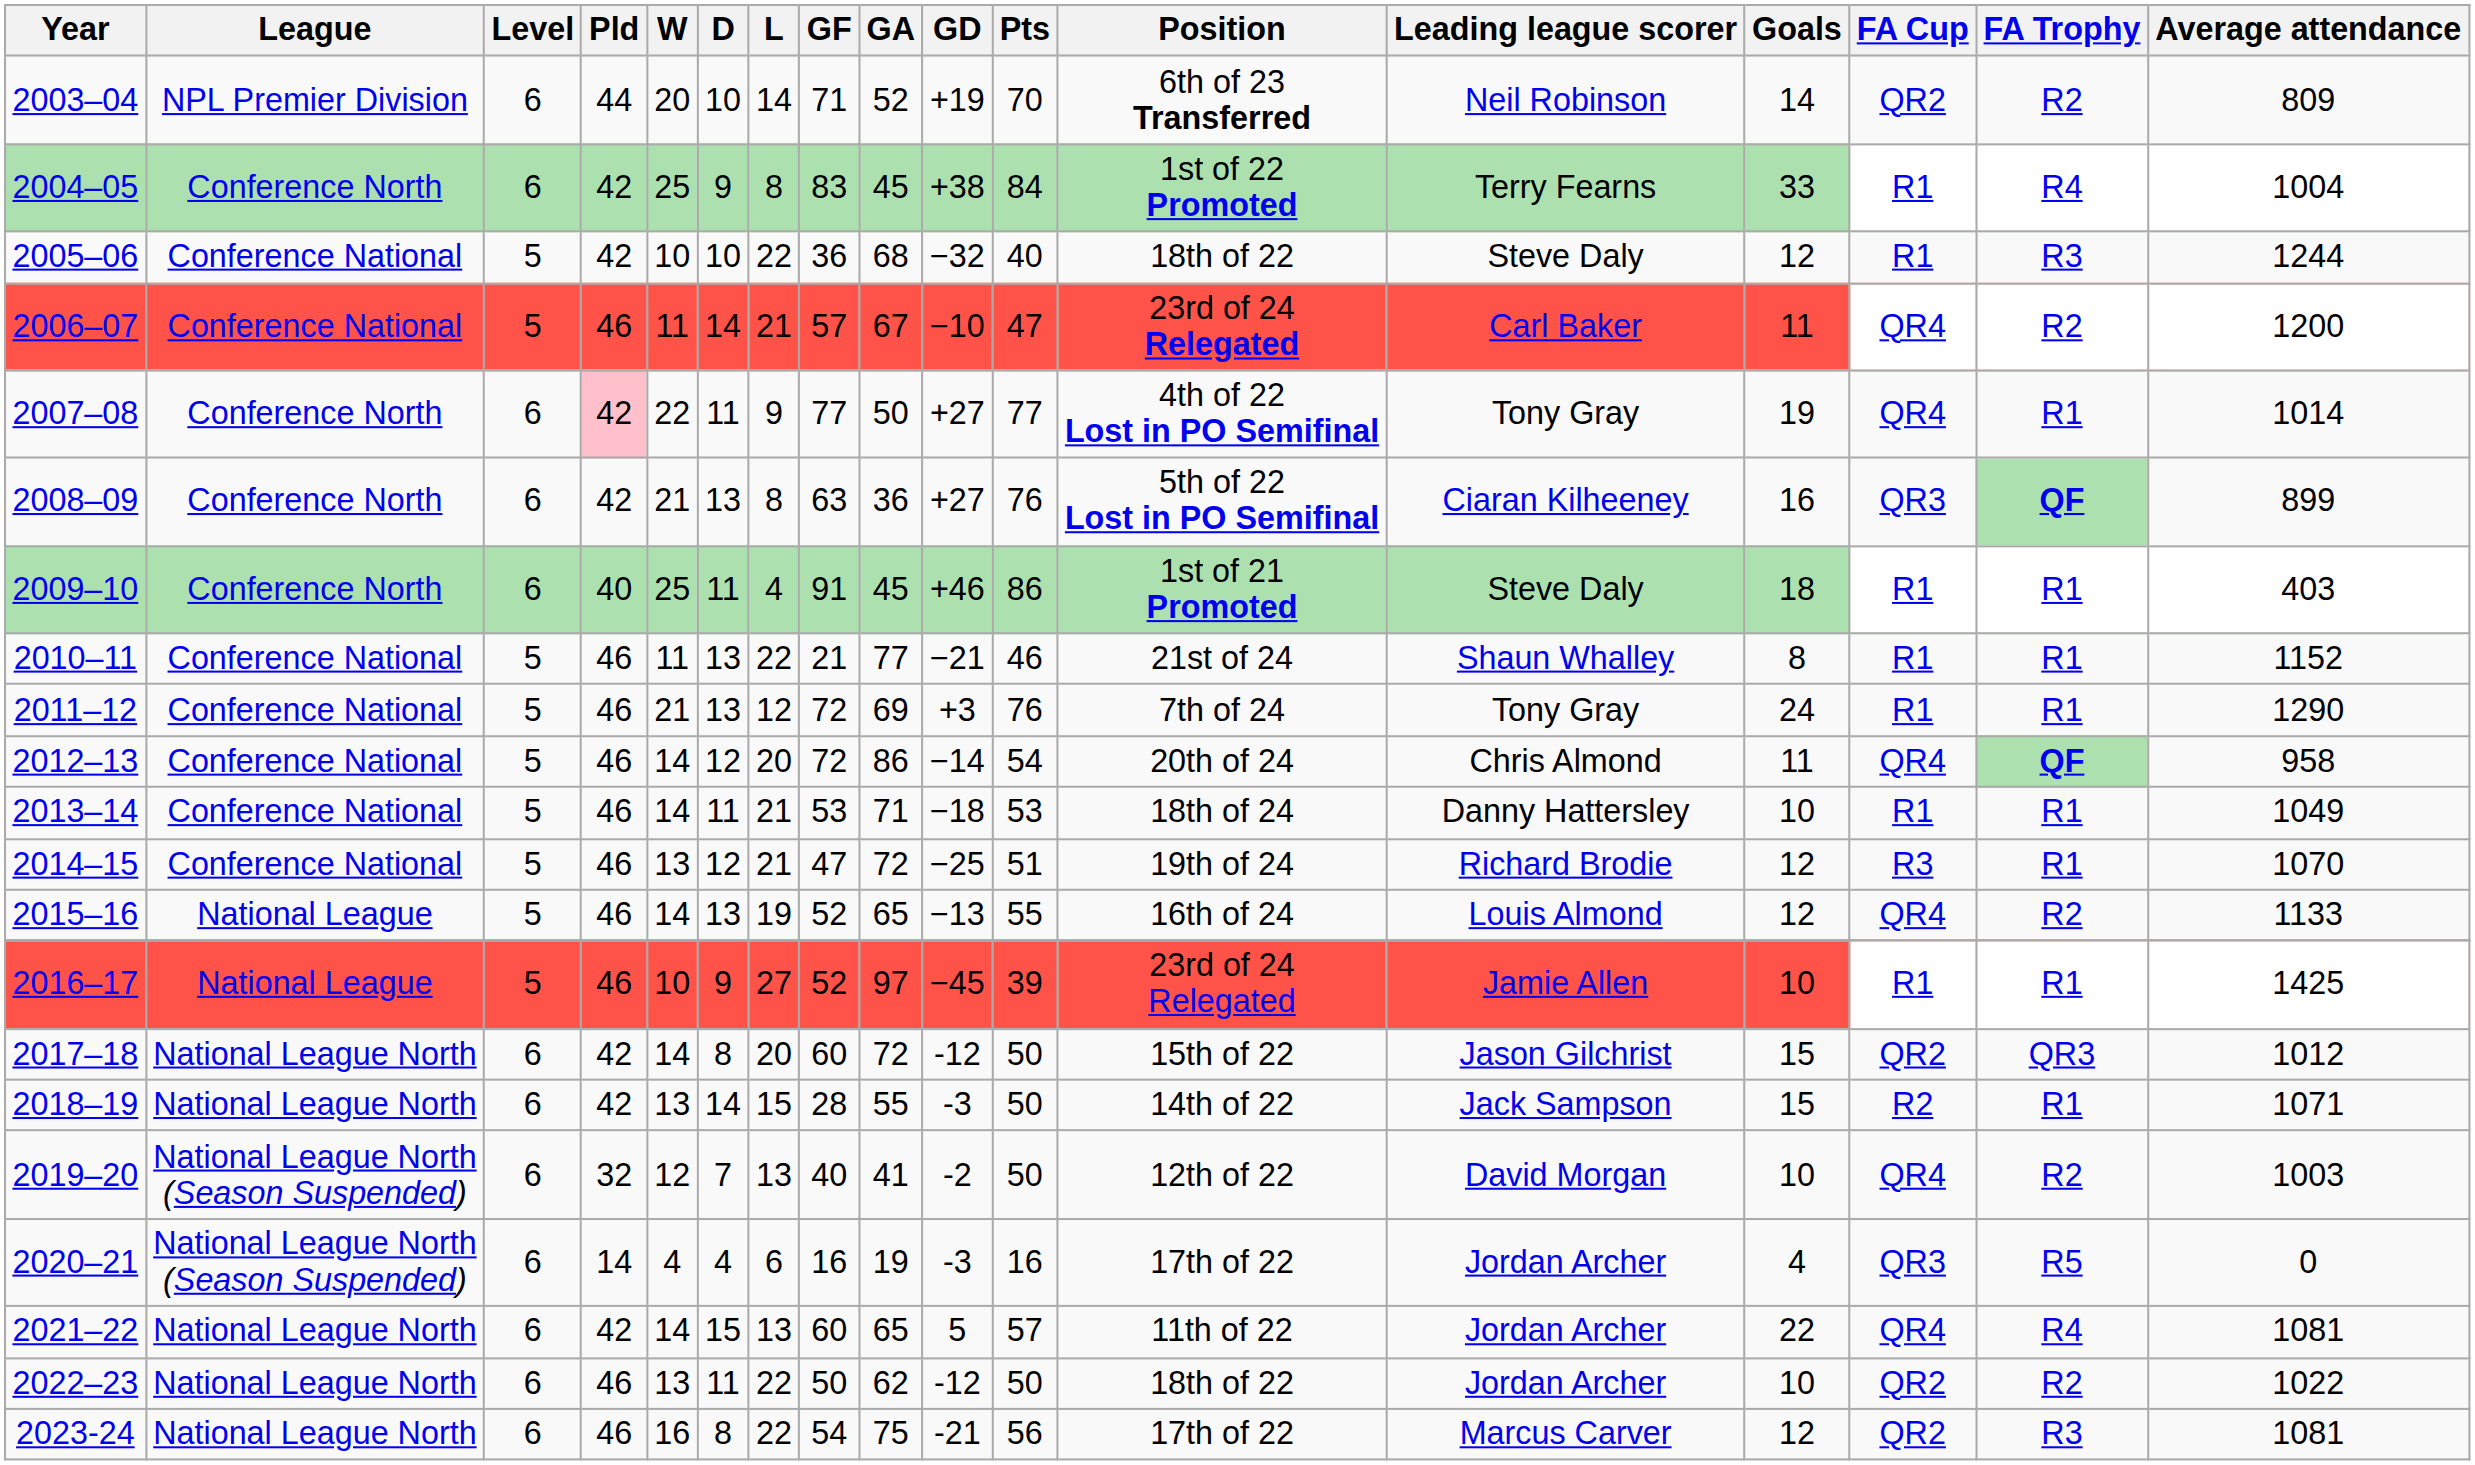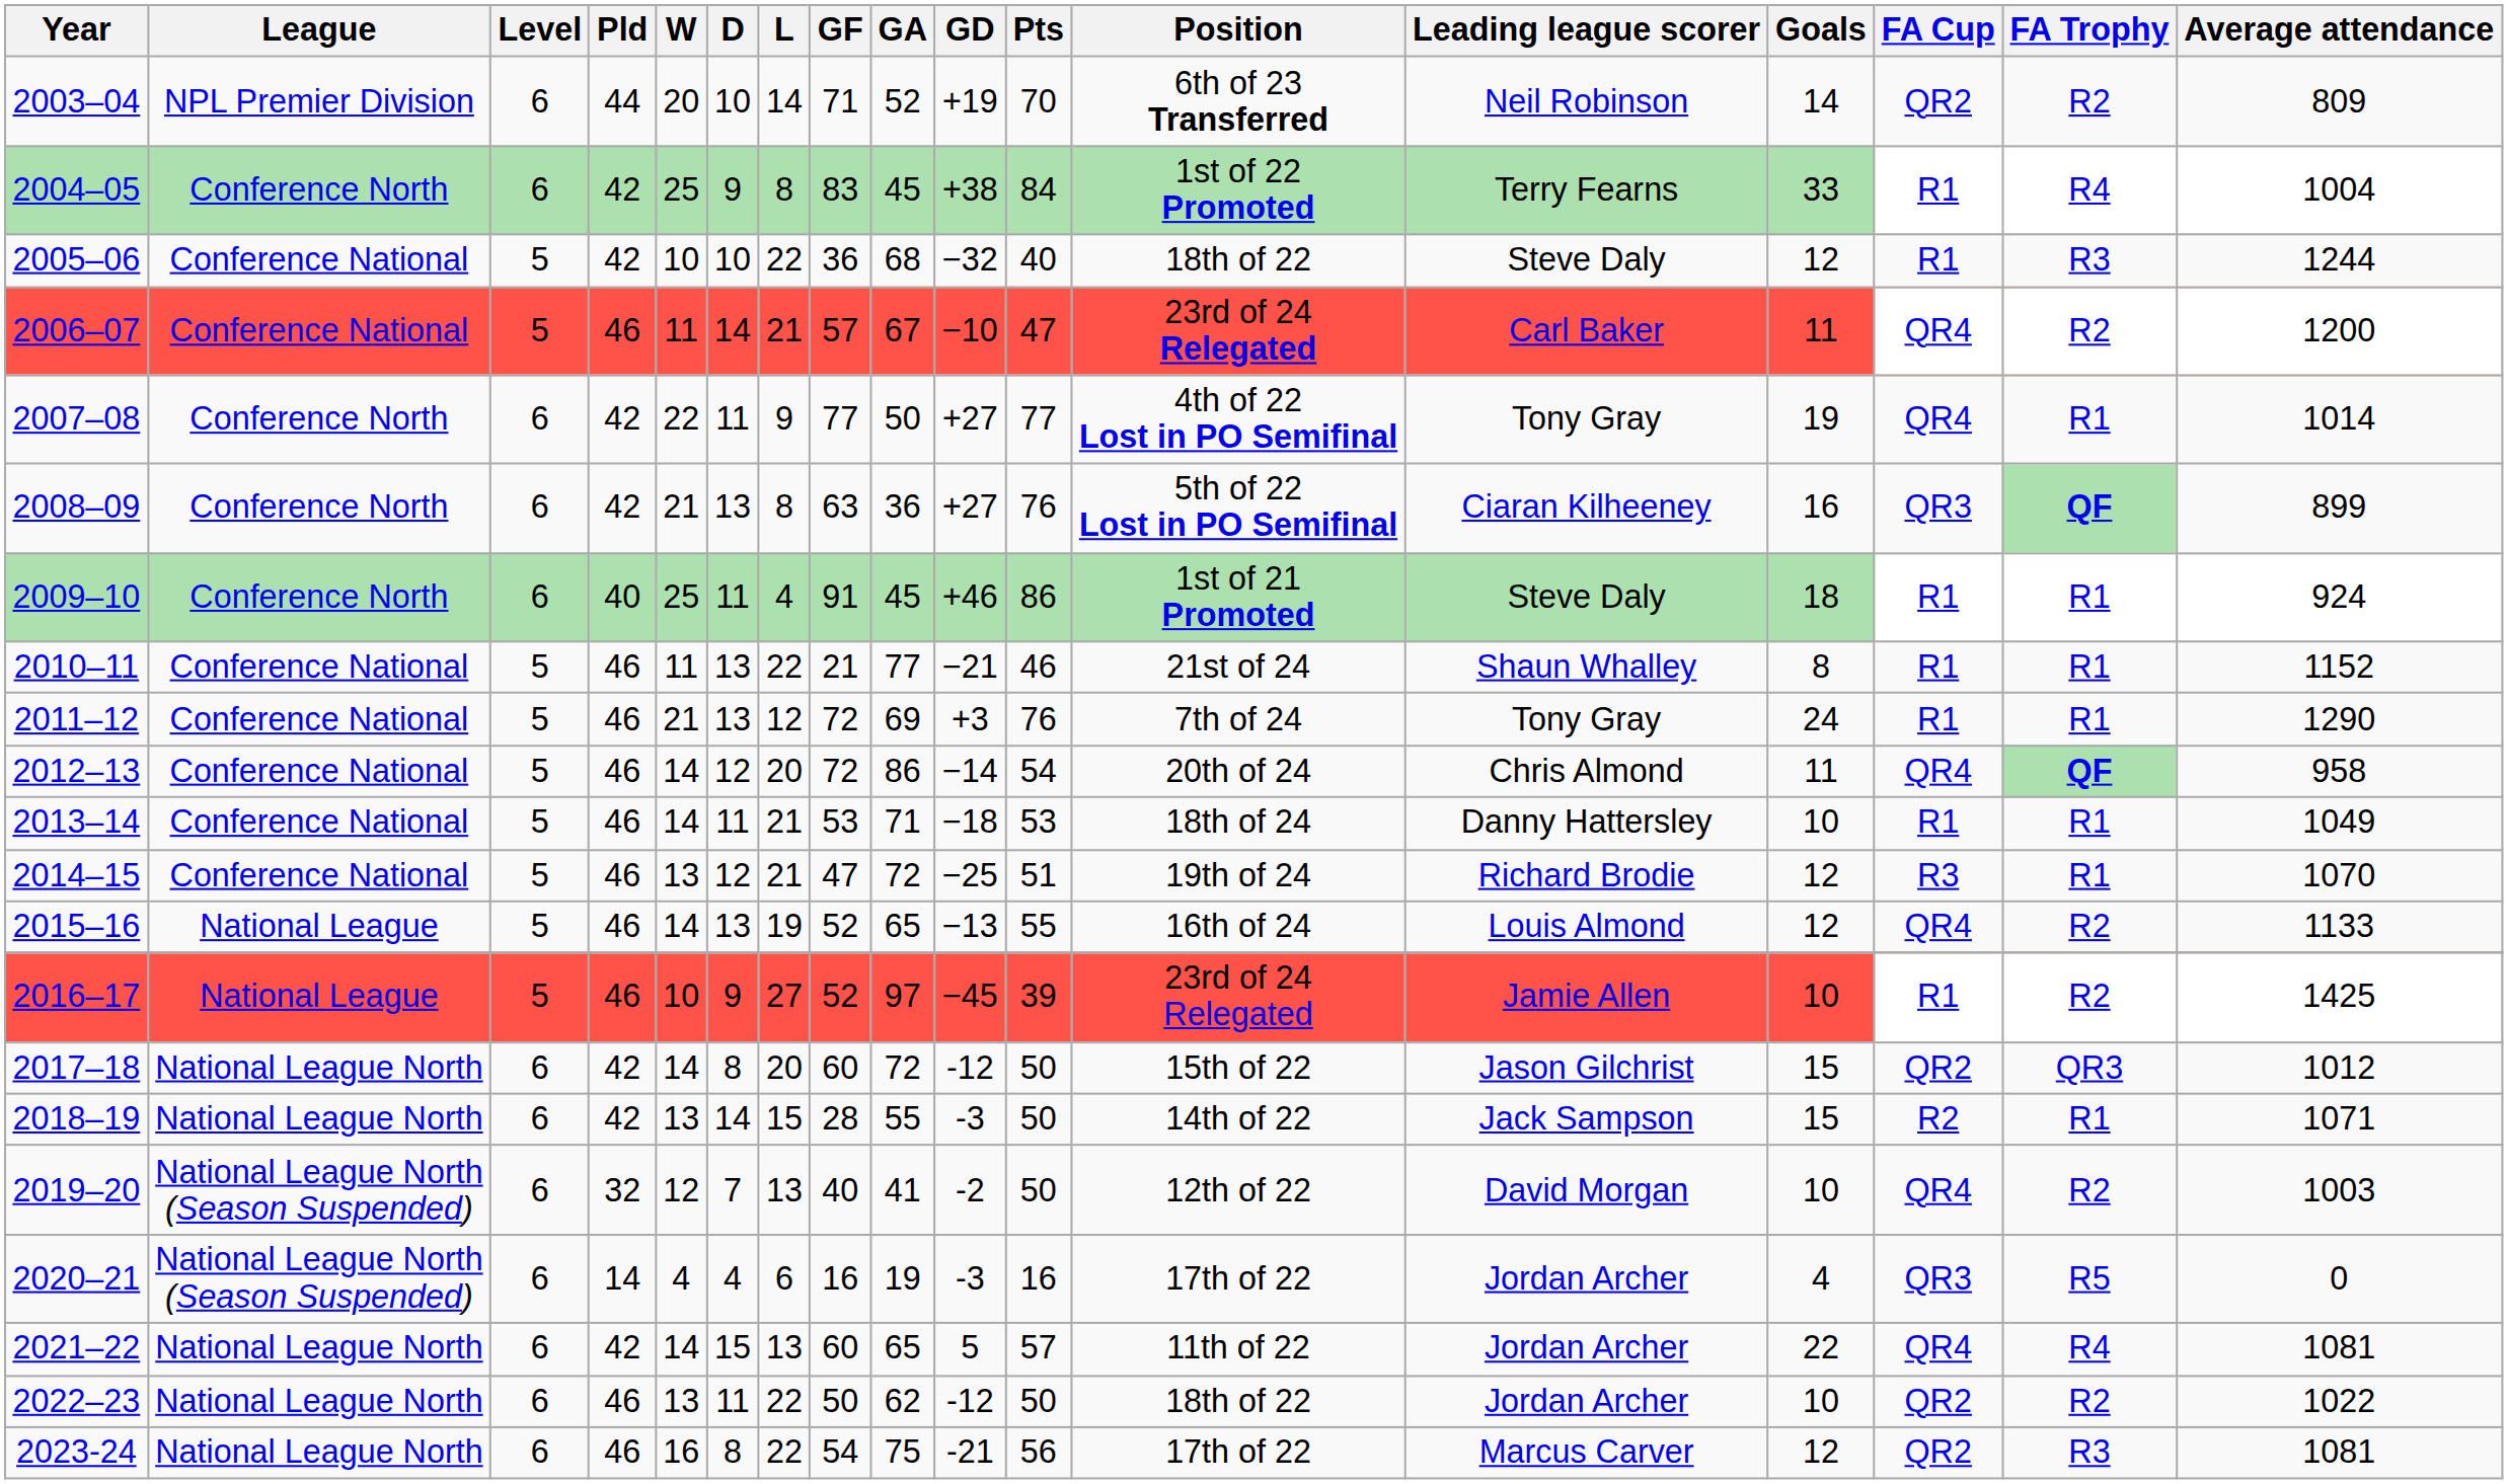2007–08 | Pld: pink background -> no background
2009–10 | Average attendance: 403 -> 924
2016–17 | FA Trophy: R1 -> R2
